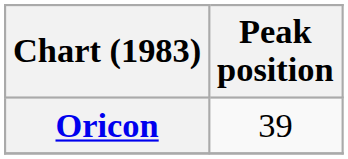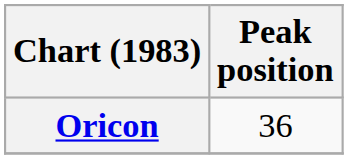Oricon | Peak position: 39 -> 36
